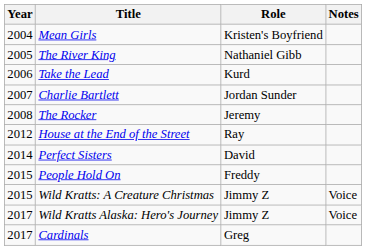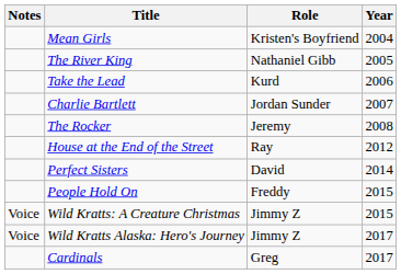columns swapped: Year <-> Notes
